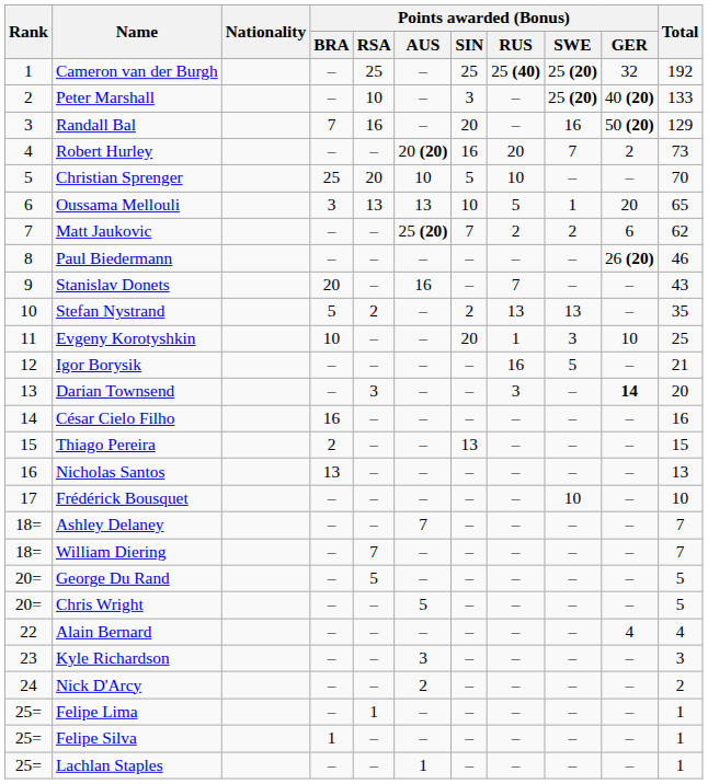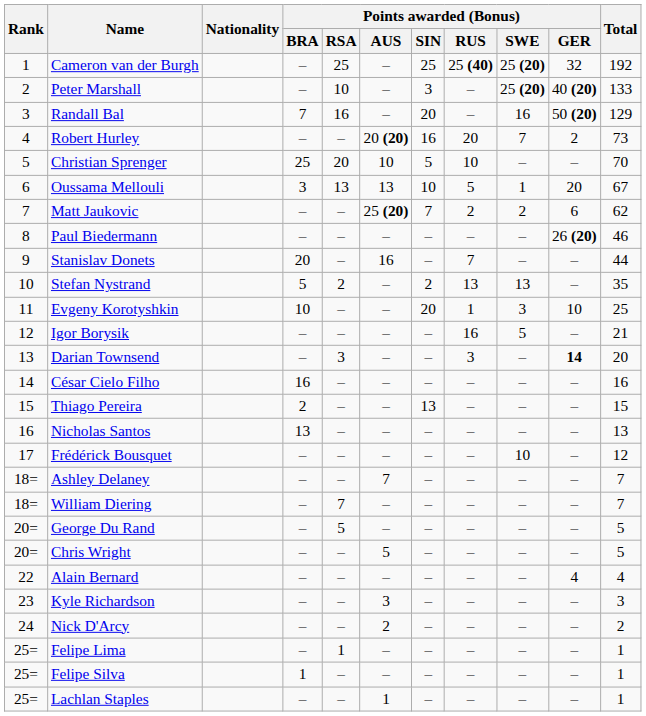Oussama Mellouli | Total: 65 -> 67
Stanislav Donets | Total: 43 -> 44
Frédérick Bousquet | Total: 10 -> 12
